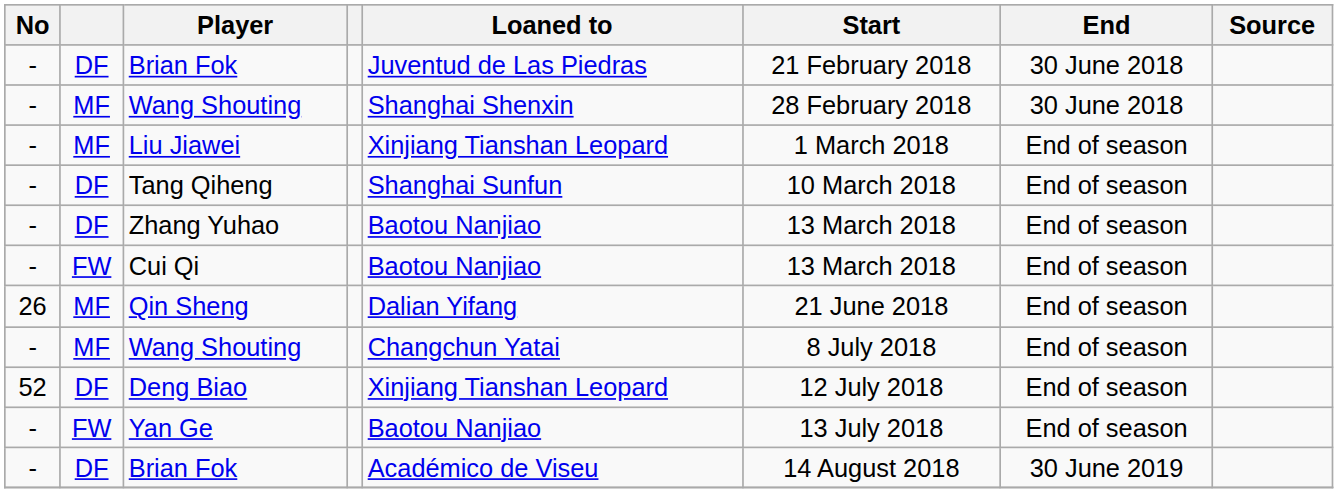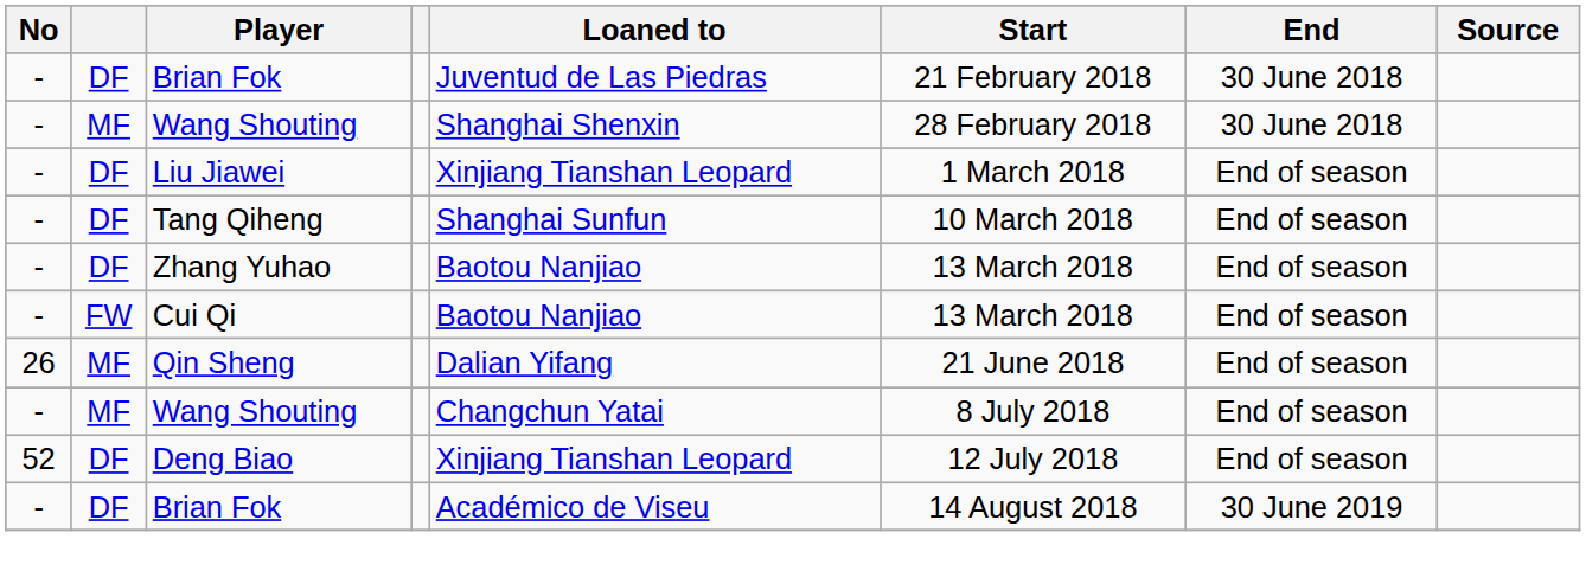Liu Jiawei | column 2: MF -> DF
- row: - | FW | Yan Ge | Baotou Nanjiao | 13 July 2018 | End of season
